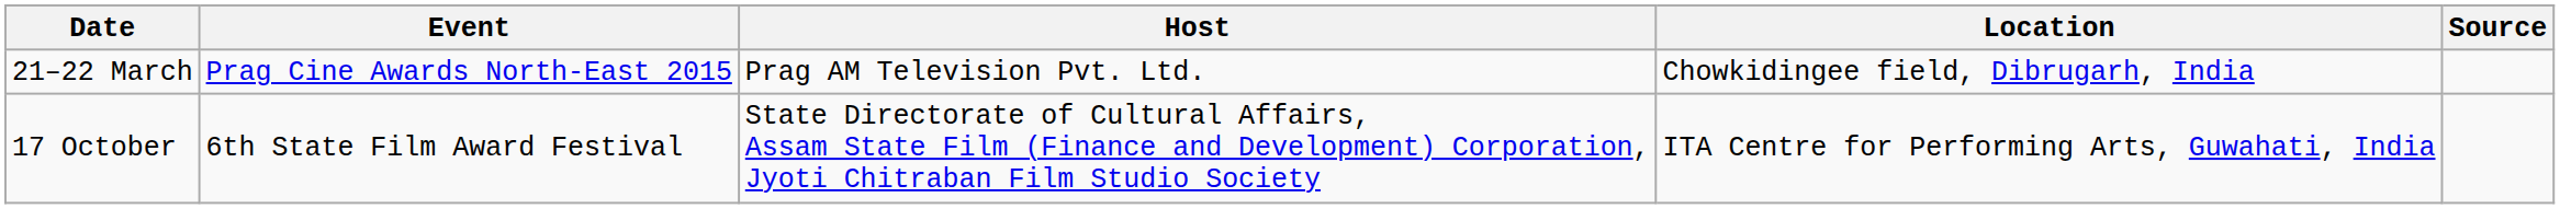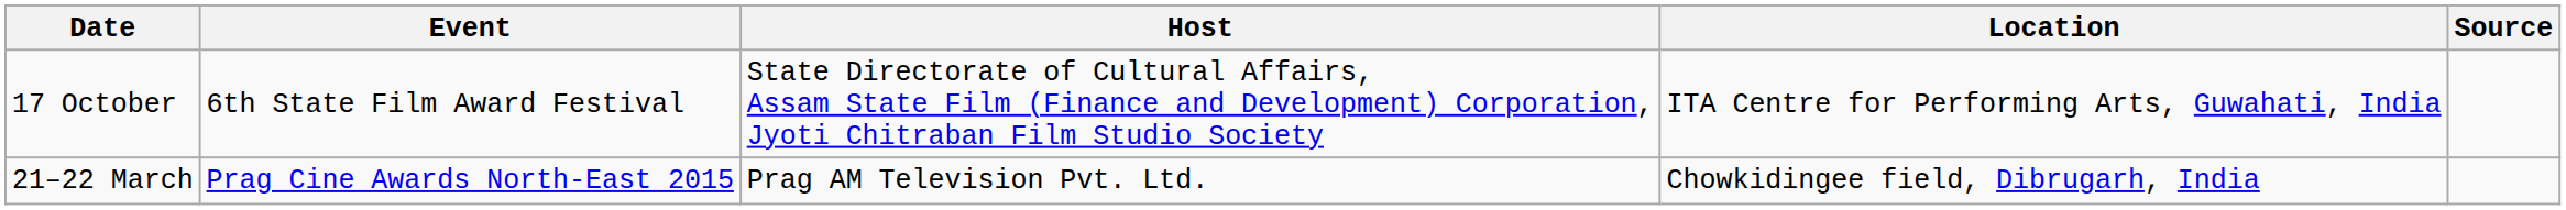rows swapped: 21–22 March <-> 17 October
